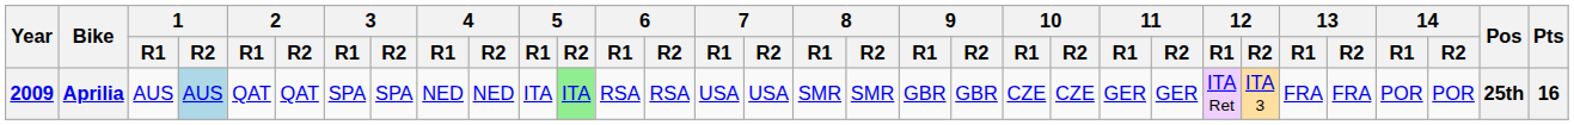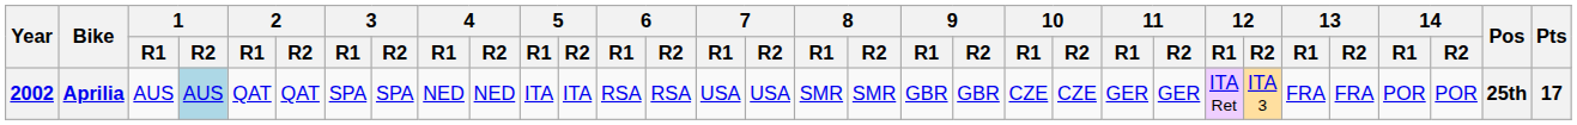Aprilia | Year: 2009 -> 2002
Aprilia | 5 / R2: lightgreen background -> no background
Aprilia | Pts: 16 -> 17
